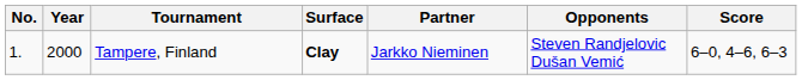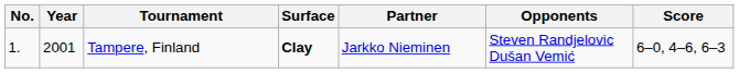Tampere, Finland | Year: 2000 -> 2001
